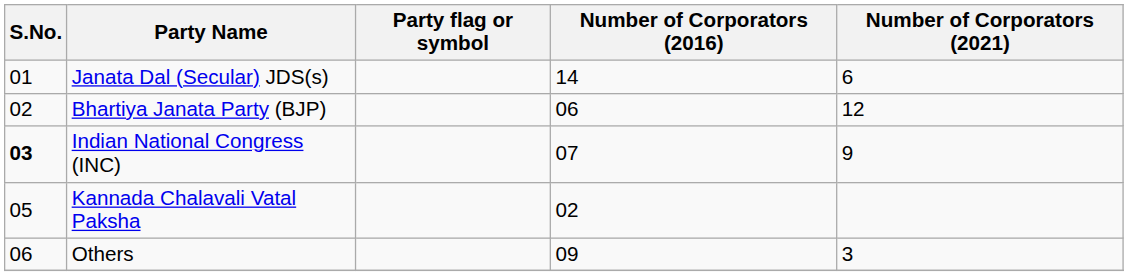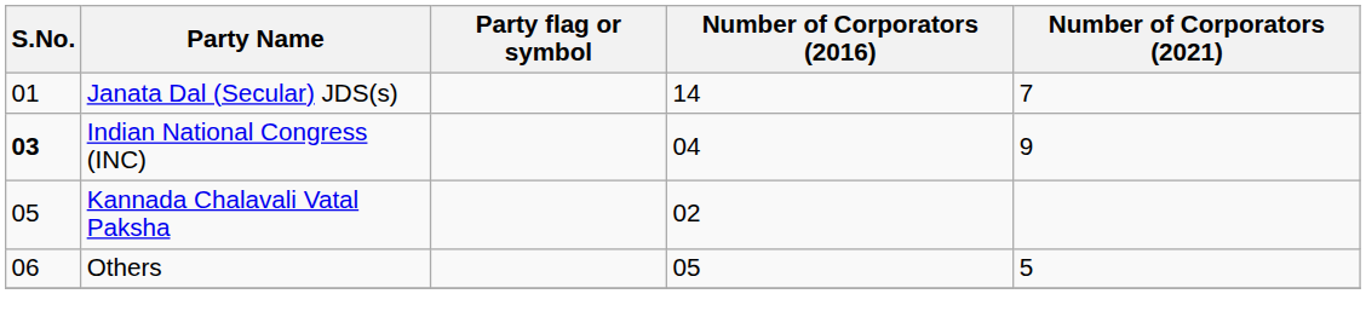Janata Dal (Secular) JDS(s) | Number of Corporators (2021): 6 -> 7
- row: 02 | Bhartiya Janata Party (BJP) | 06 | 12
Indian National Congress (INC) | Number of Corporators (2016): 07 -> 04
Others | Number of Corporators (2016): 09 -> 05
Others | Number of Corporators (2021): 3 -> 5
